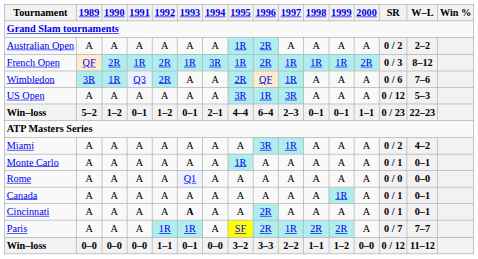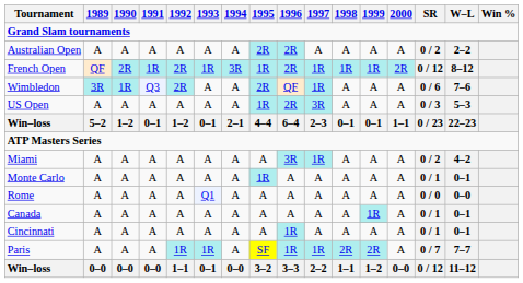Australian Open | 1995: 1R -> 2R
French Open | SR: 0 / 3 -> 0 / 12
US Open | 1995: 3R -> 1R
US Open | 1996: 1R -> 2R
US Open | SR: 0 / 12 -> 0 / 3
Cincinnati | 1993: bold -> normal
Cincinnati | 1996: 2R -> 1R
Paris | 1996: 2R -> 1R
